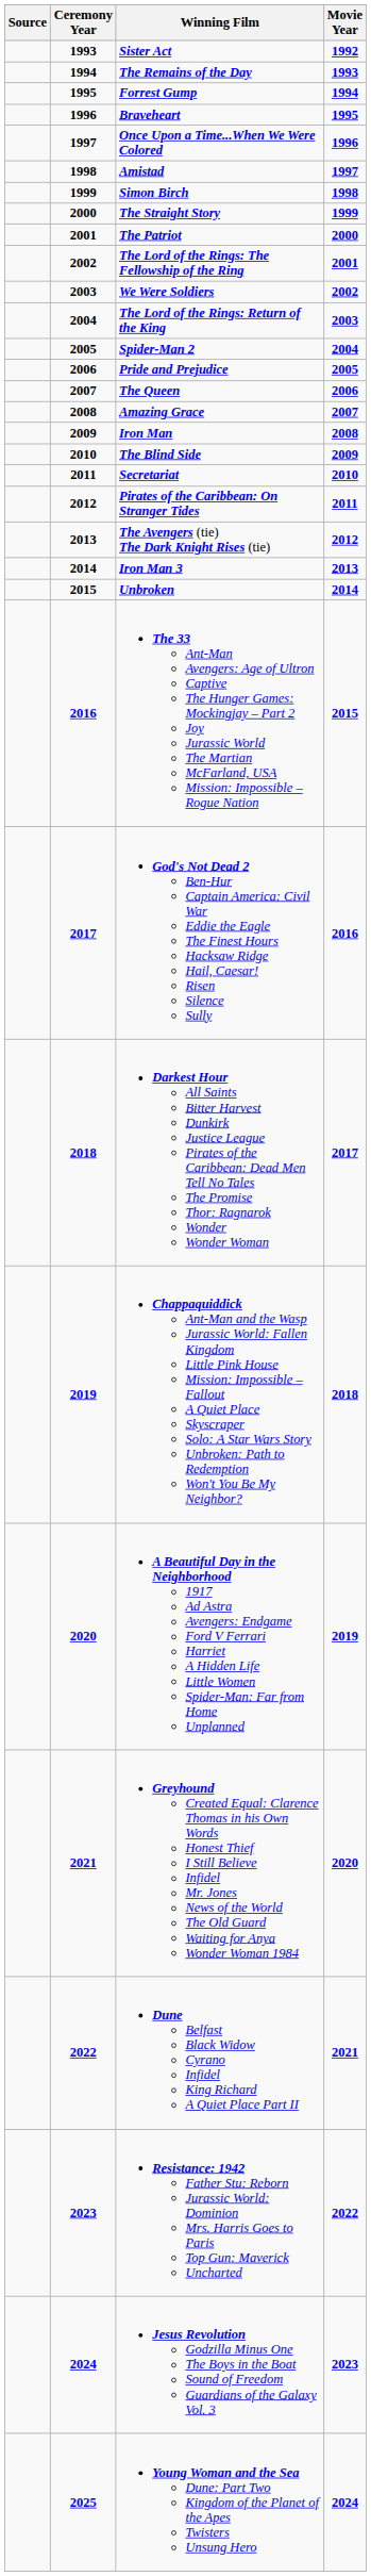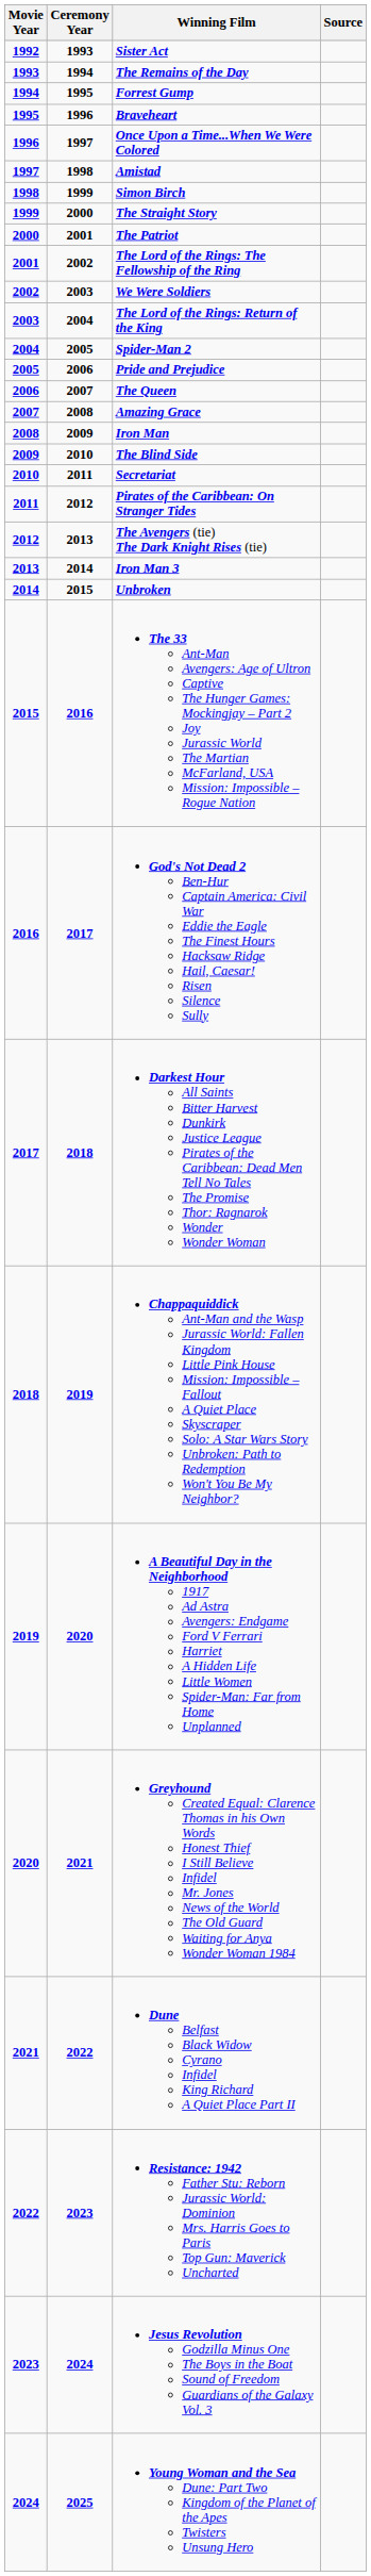columns swapped: Movie Year <-> Source
